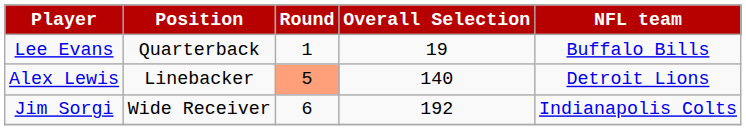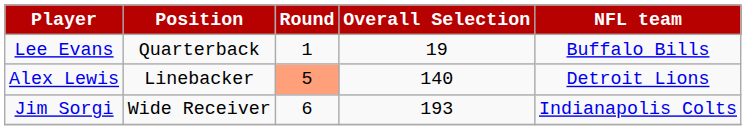Jim Sorgi | Overall Selection: 192 -> 193
